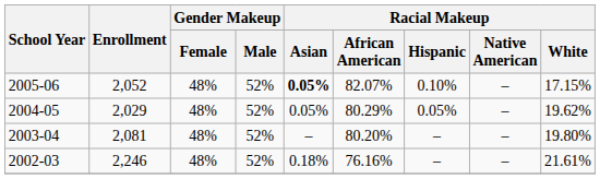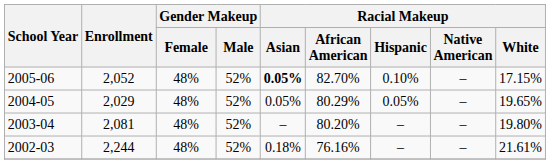2005-06 | Racial Makeup / African American: 82.07% -> 82.70%
2004-05 | Racial Makeup / White: 19.62% -> 19.65%
2002-03 | Enrollment: 2,246 -> 2,244
